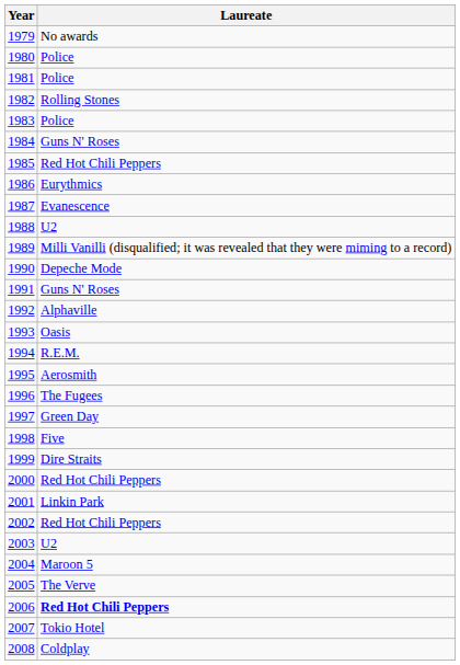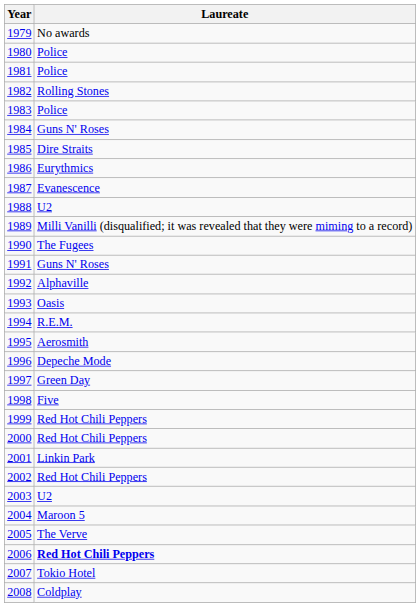1985 | Laureate: Red Hot Chili Peppers -> Dire Straits
1990 | Laureate: Depeche Mode -> The Fugees
1996 | Laureate: The Fugees -> Depeche Mode
1999 | Laureate: Dire Straits -> Red Hot Chili Peppers
